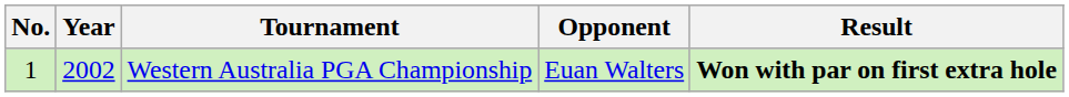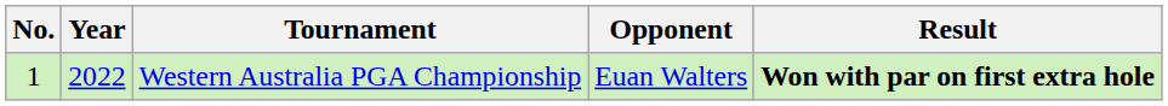Western Australia PGA Championship | Year: 2002 -> 2022
